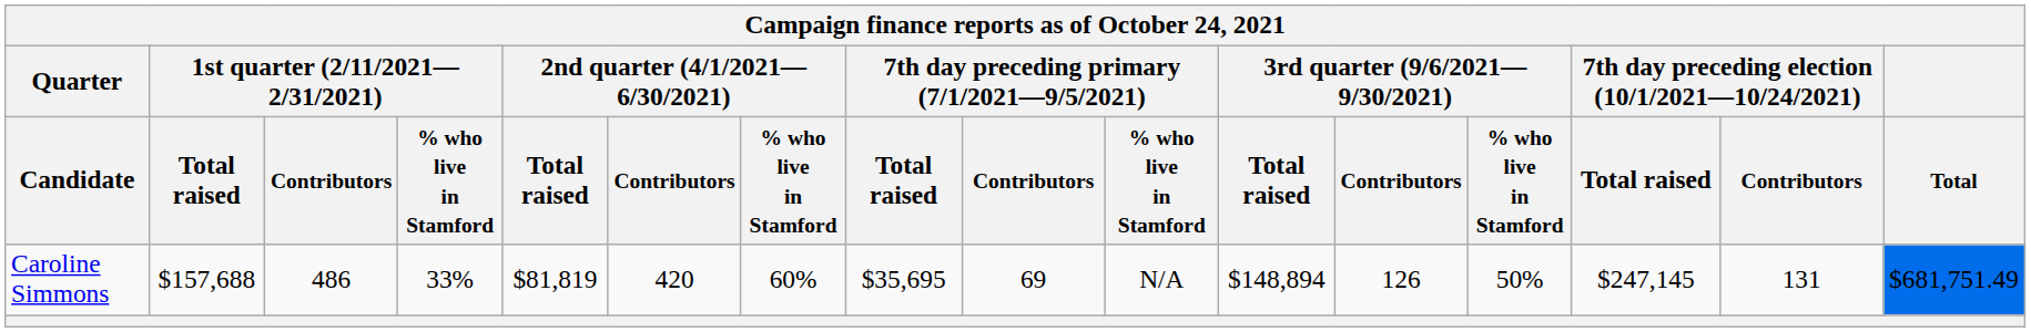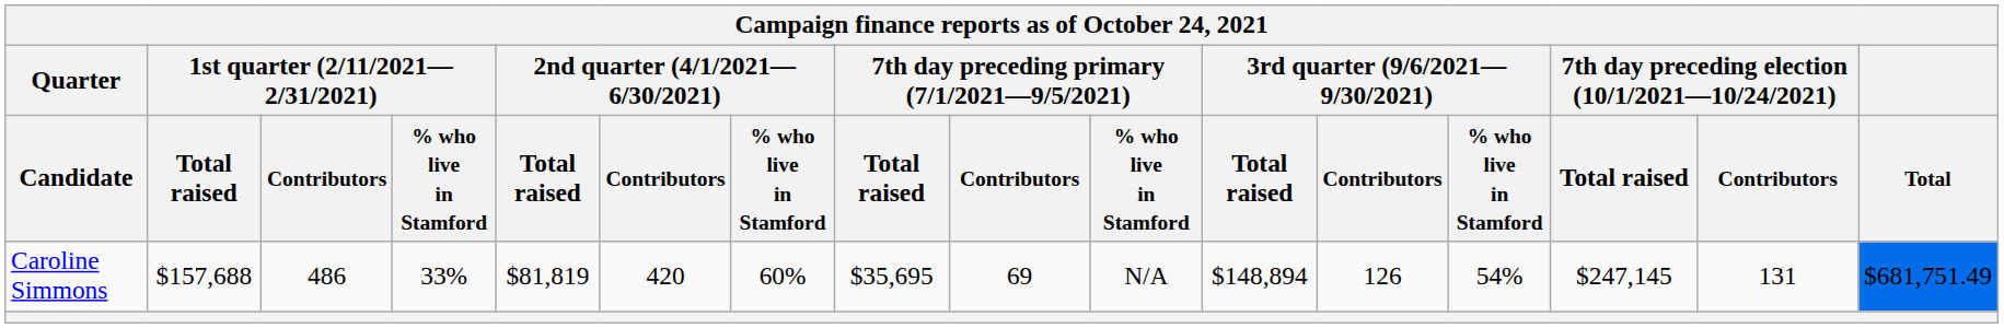Caroline Simmons | 3rd quarter (9/6/2021—9/30/2021) / % who live in Stamford: 50% -> 54%
